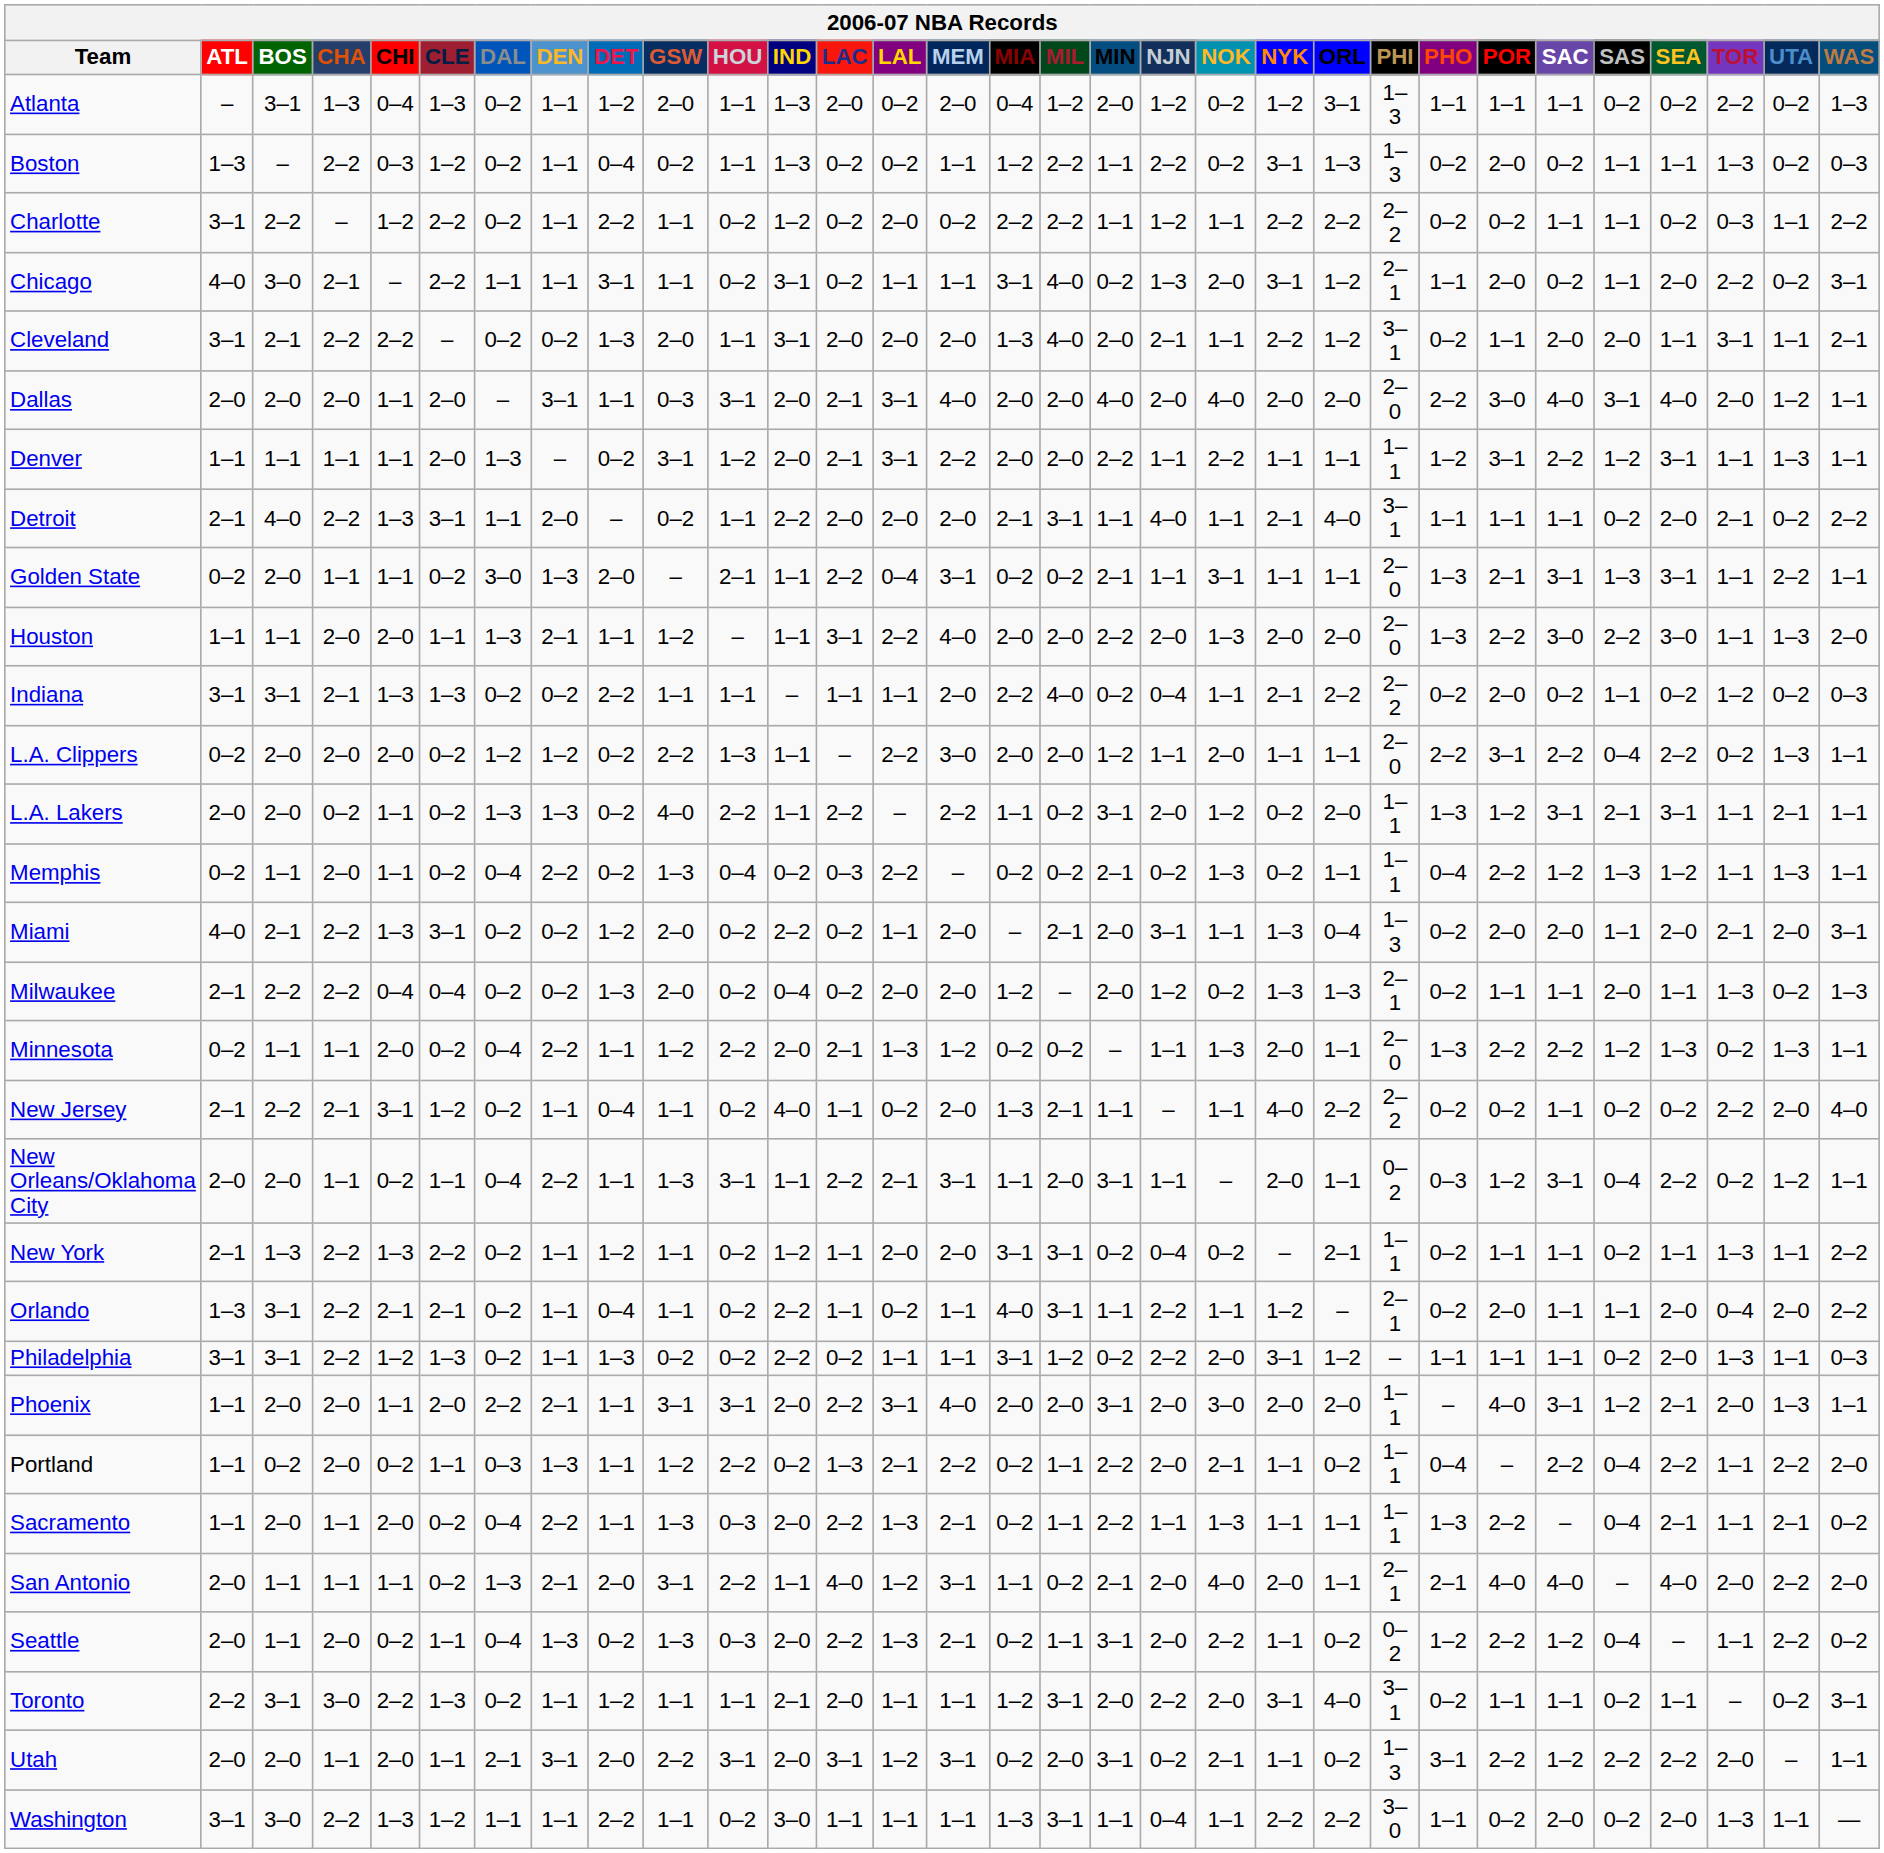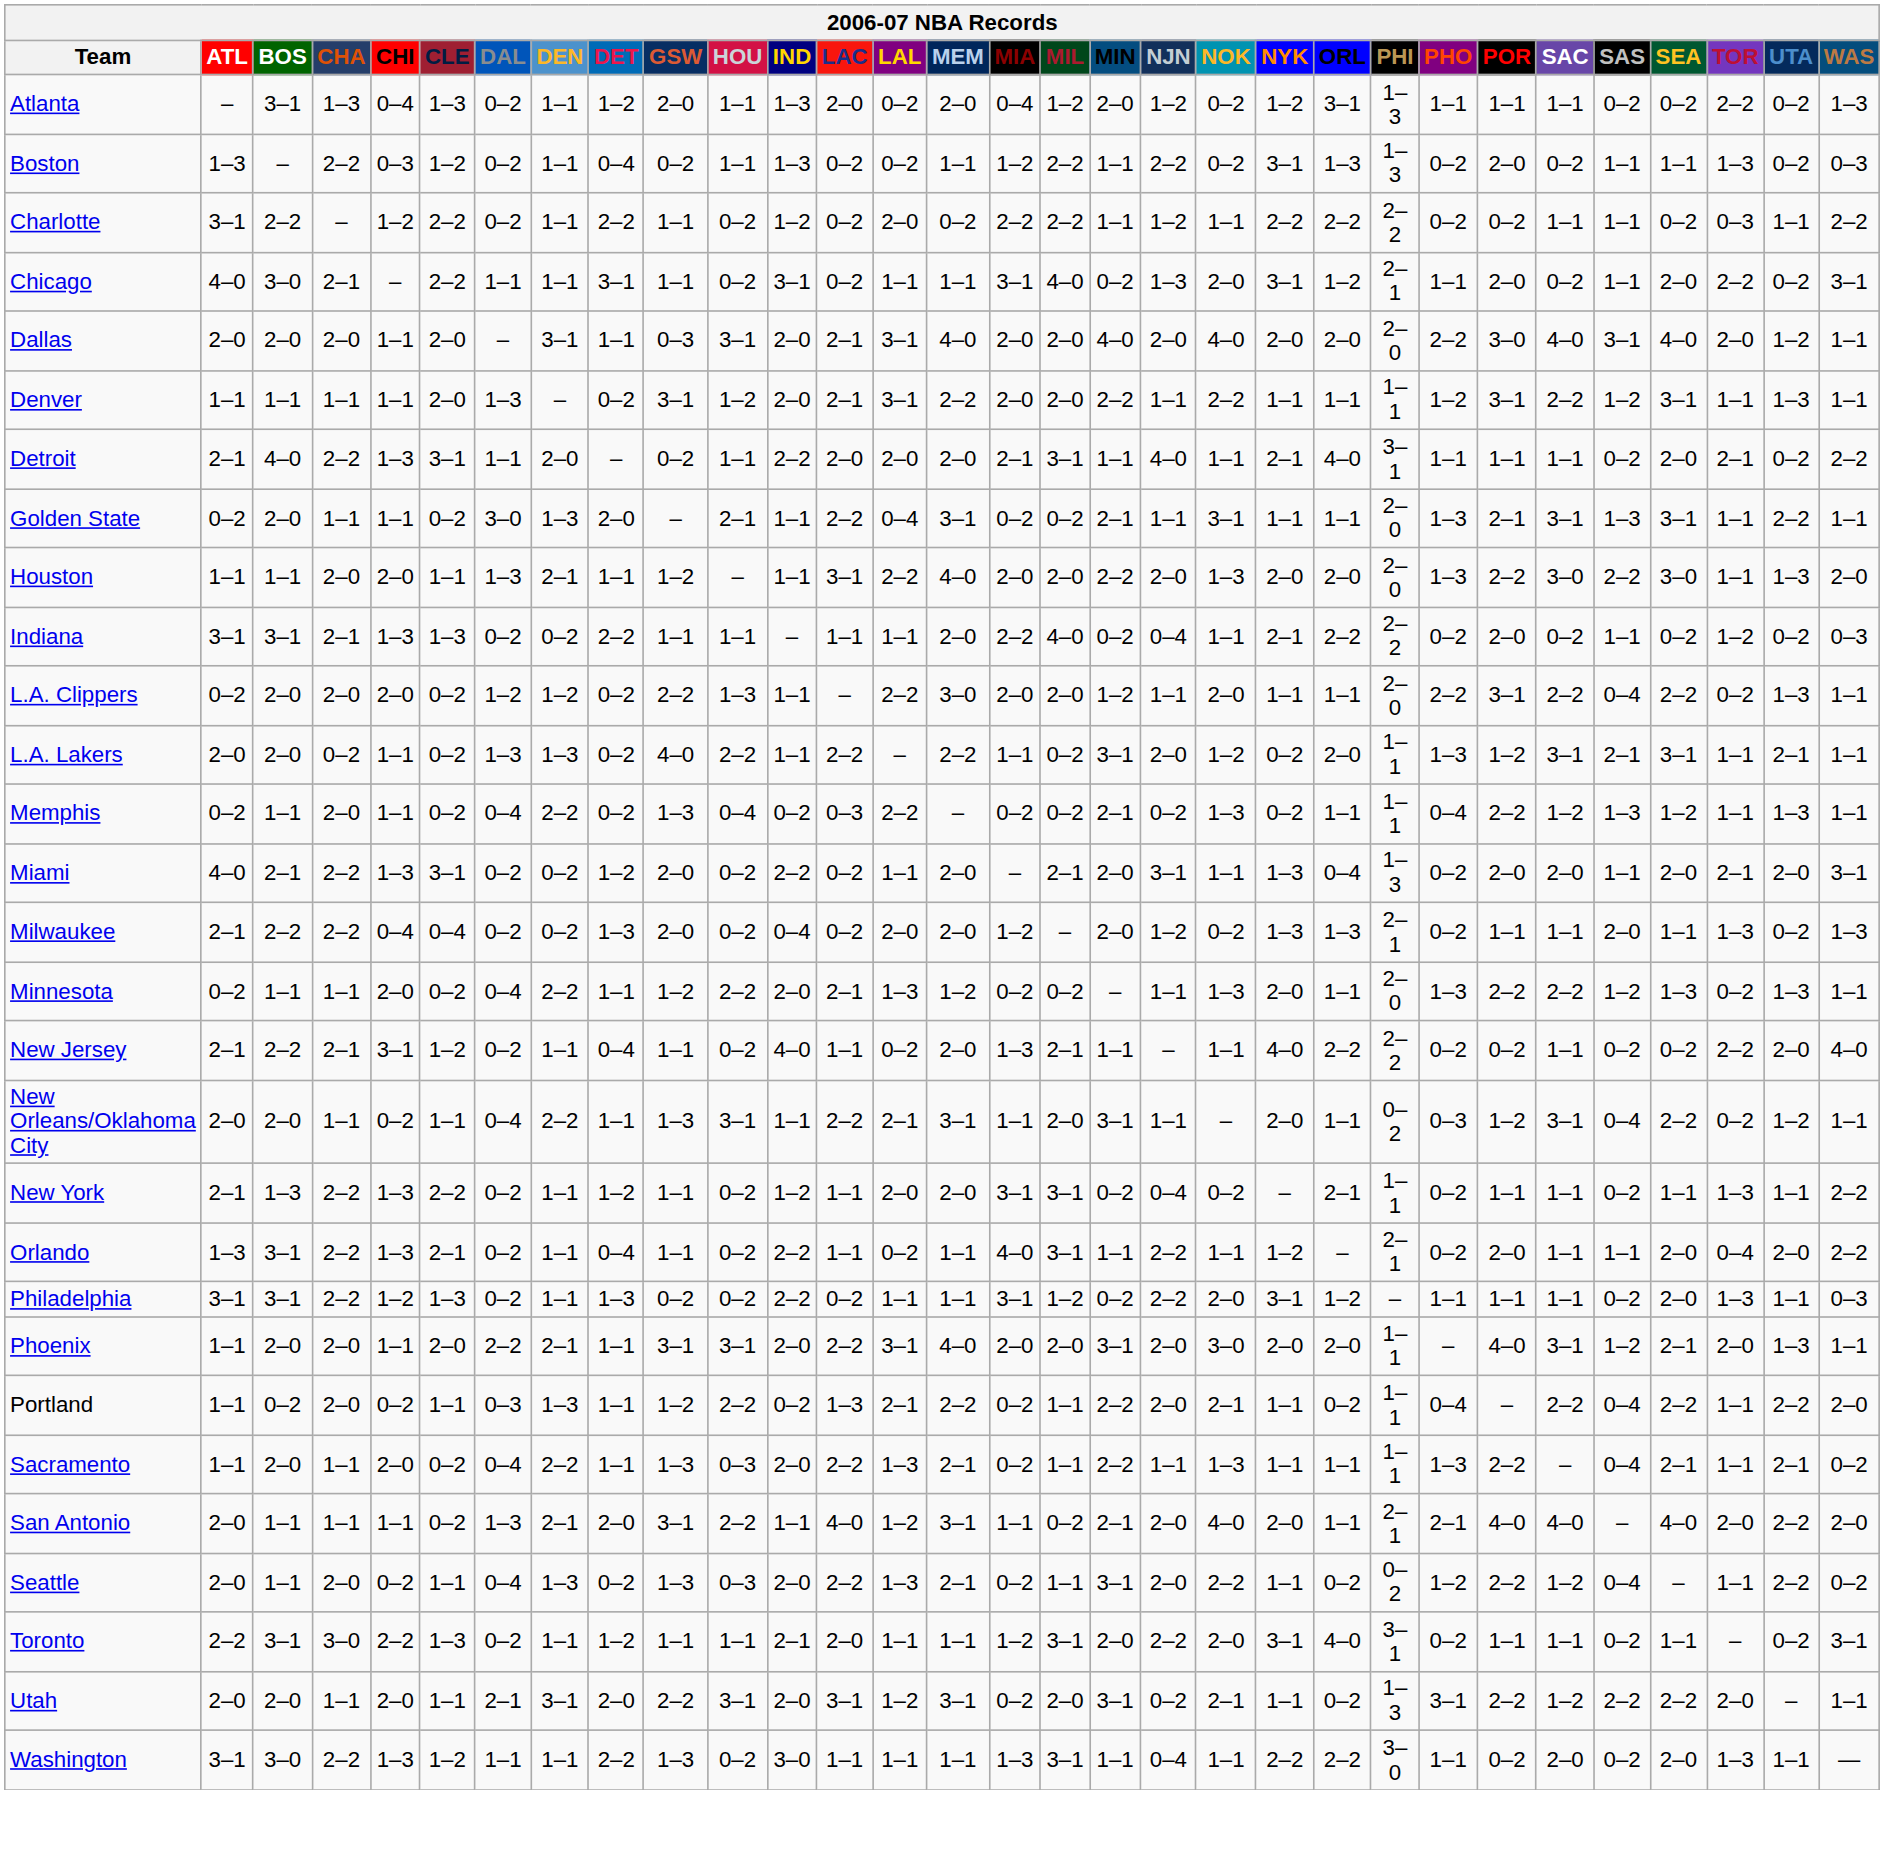- row: Cleveland | 3–1 | 2–1 | 2–2 | 2–2 | – | 0–2 | 0–2 | 1–3 | 2–0 | 1–1 | 3–1 | 2–0 | 2–0 | 2–0 | 1–3 | 4–0 | 2–0 | 2–1 | 1–1 | 2–2 | 1–2 | 3–1 | 0–2 | 1–1 | 2–0 | 2–0 | 1–1 | 3–1 | 1–1 | 2–1
Orlando | CHI: 2–1 -> 1–3
Washington | GSW: 1–1 -> 1–3
